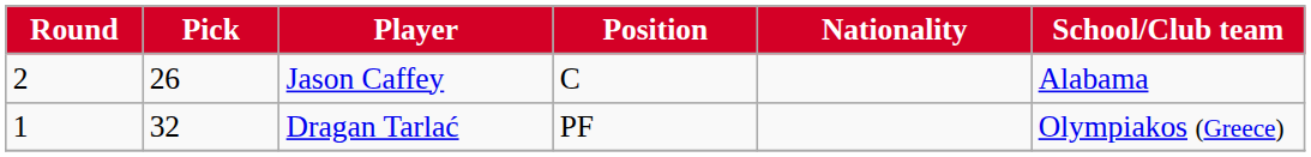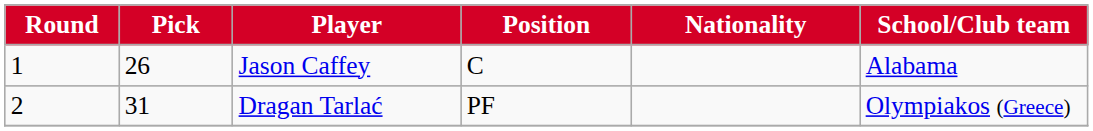Jason Caffey | Round: 2 -> 1
Dragan Tarlać | Round: 1 -> 2
Dragan Tarlać | Pick: 32 -> 31
